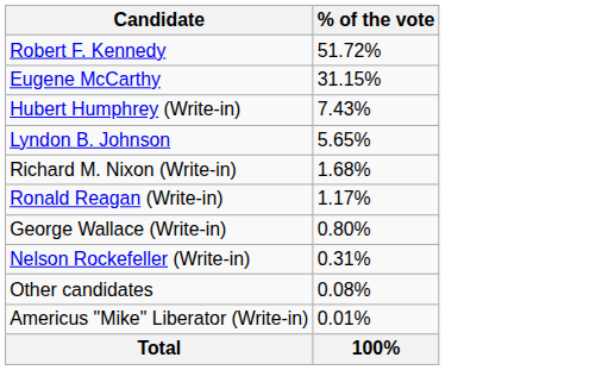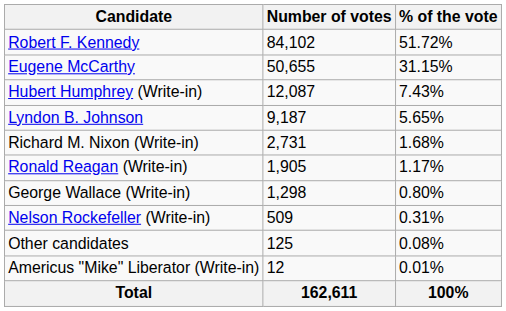+ column: Number of votes | 84,102 | 50,655 | 12,087 | 9,187 | 2,731 | 1,905 | 1,298 | 509 | 125 | 12 | 162,611
